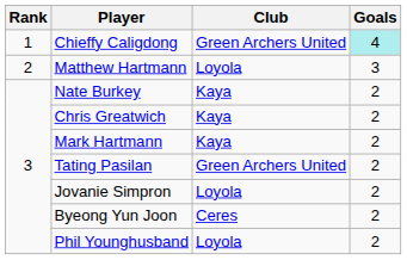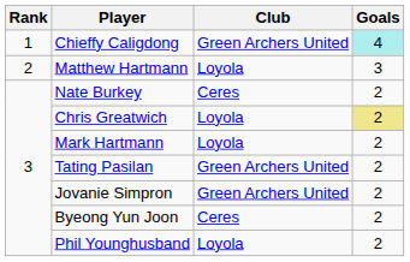Nate Burkey | Club: Kaya -> Ceres
Chris Greatwich | Club: Kaya -> Loyola
Chris Greatwich | Goals: no background -> khaki background
Mark Hartmann | Club: Kaya -> Loyola
Jovanie Simpron | Club: Loyola -> Green Archers United
